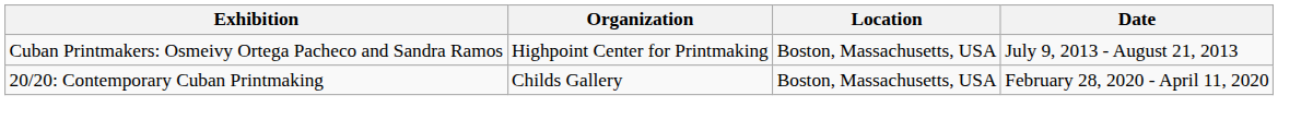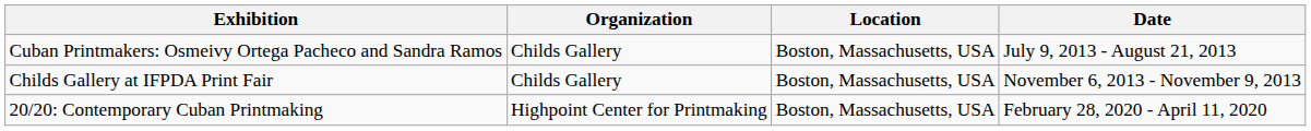Cuban Printmakers: Osmeivy Ortega Pacheco and Sandra Ramos | Organization: Highpoint Center for Printmaking -> Childs Gallery
+ row: Childs Gallery at IFPDA Print Fair | Childs Gallery | Boston, Massachusetts, USA | November 6, 2013 - November 9, 2013
20/20: Contemporary Cuban Printmaking | Organization: Childs Gallery -> Highpoint Center for Printmaking
